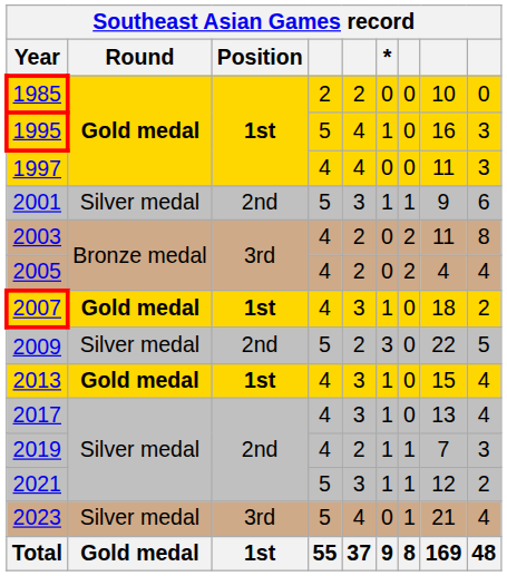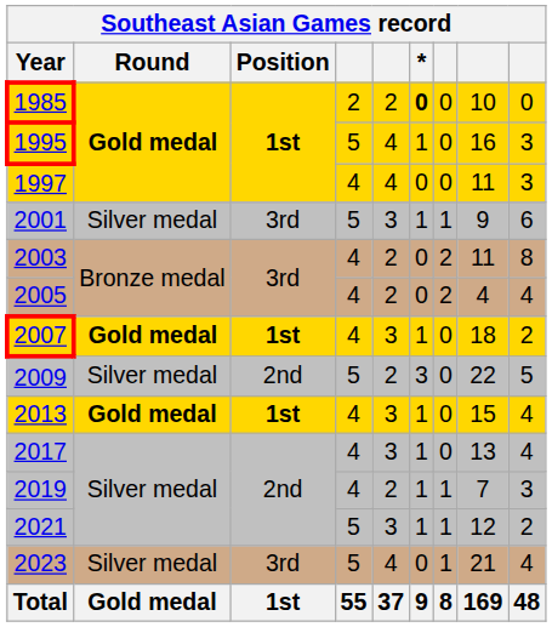1985 | *: normal -> bold
2001 | Position: 2nd -> 3rd
